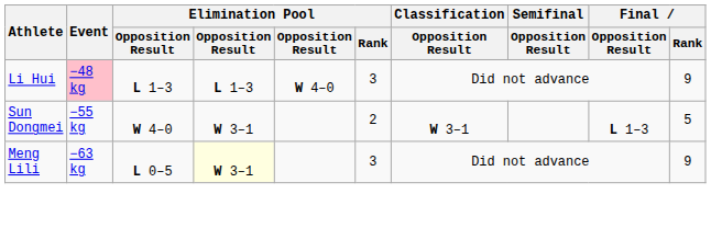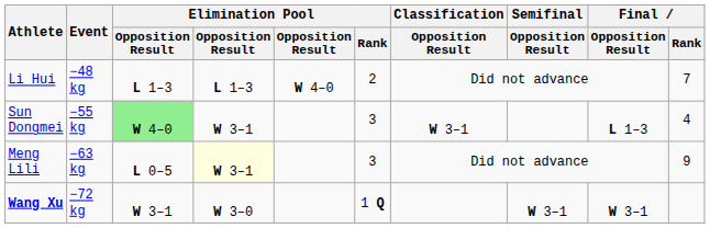Li Hui | Event: pink background -> no background
Li Hui | Elimination Pool / Rank: 3 -> 2
Li Hui | Final / Rank: 9 -> 7
Sun Dongmei | column 3: no background -> lightgreen background
Sun Dongmei | Elimination Pool / Rank: 2 -> 3
Sun Dongmei | Final / Rank: 5 -> 4
+ row: Wang Xu | −72 kg | W 3–1 | W 3–0 | 1 Q | W 3–1 | W 3–1
